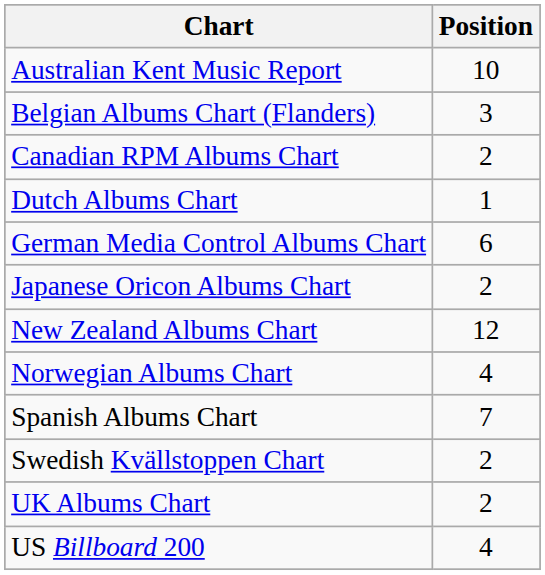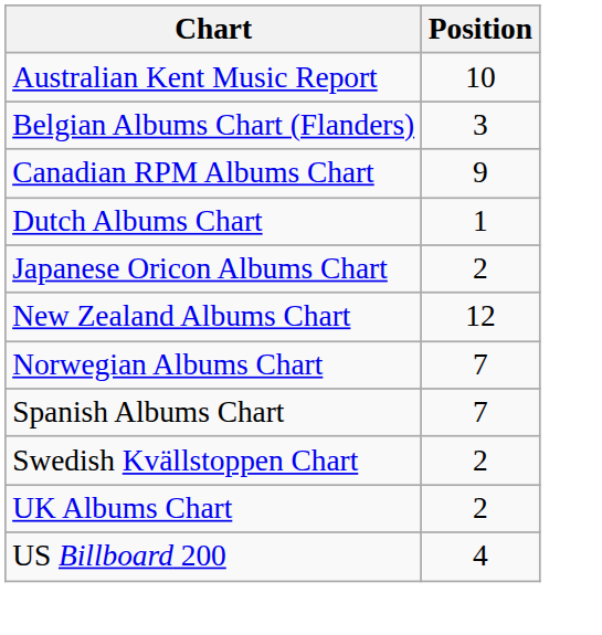Canadian RPM Albums Chart | Position: 2 -> 9
- row: German Media Control Albums Chart | 6
Norwegian Albums Chart | Position: 4 -> 7
